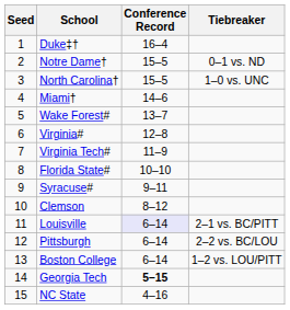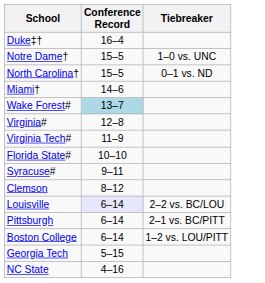- column: Seed | 1 | 2 | 3 | 4 | 5 | 6 | 7 | 8 | 9 | 10 | 11 | 12 | 13 | 14 | 15
Notre Dame† | Tiebreaker: 0–1 vs. ND -> 1–0 vs. UNC
North Carolina† | Tiebreaker: 1–0 vs. UNC -> 0–1 vs. ND
Wake Forest# | Conference Record: no background -> lightblue background
Louisville | Tiebreaker: 2–1 vs. BC/PITT -> 2–2 vs. BC/LOU
Pittsburgh | Tiebreaker: 2–2 vs. BC/LOU -> 2–1 vs. BC/PITT
Georgia Tech | Conference Record: bold -> normal
